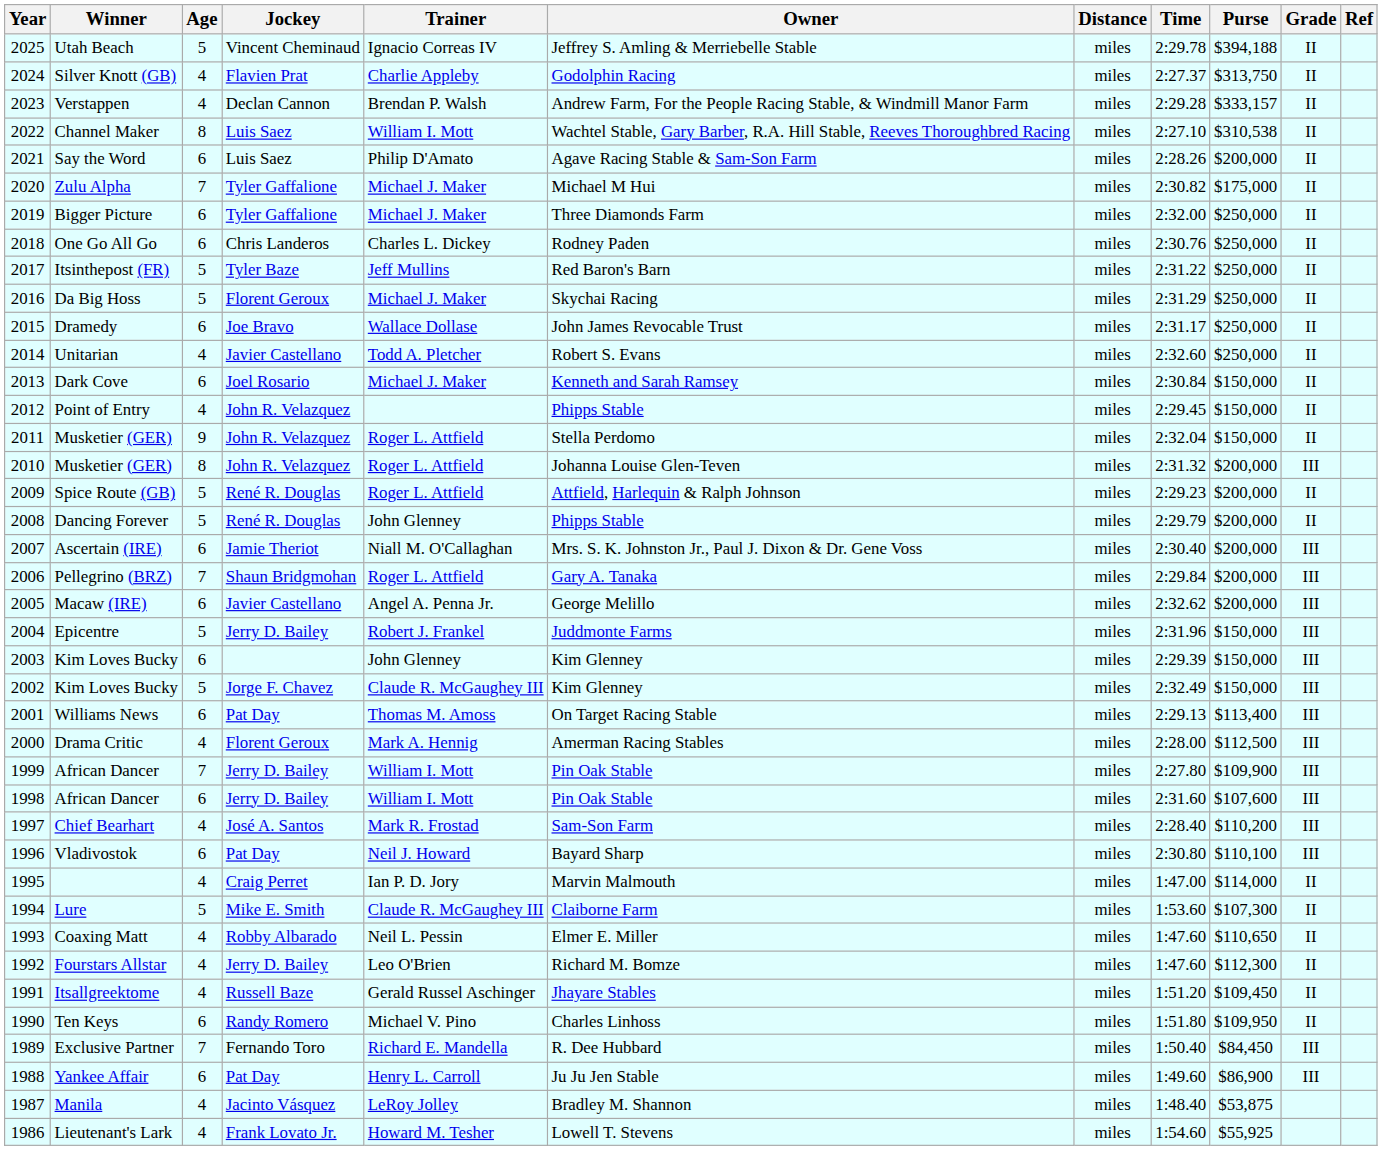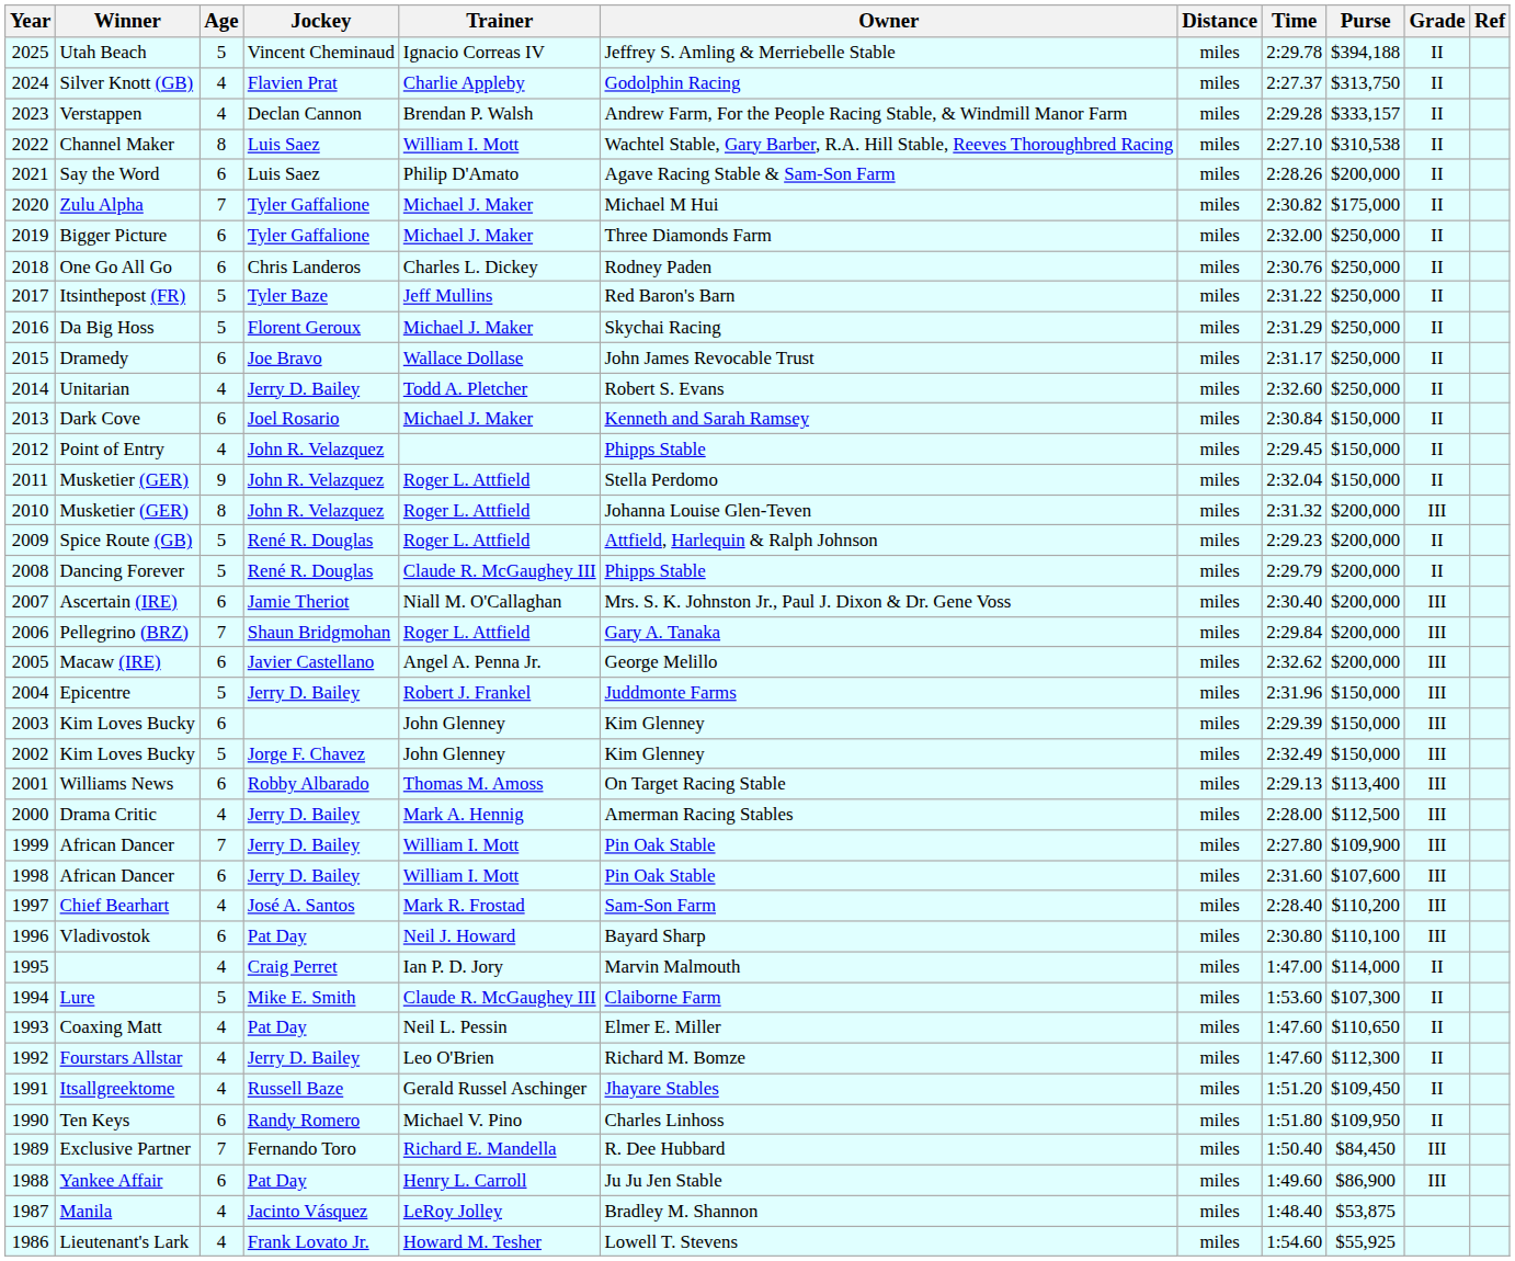Unitarian | Jockey: Javier Castellano -> Jerry D. Bailey
Dancing Forever | Trainer: John Glenney -> Claude R. McGaughey III
2002 / Kim Loves Bucky | Trainer: Claude R. McGaughey III -> John Glenney
Williams News | Jockey: Pat Day -> Robby Albarado
Drama Critic | Jockey: Florent Geroux -> Jerry D. Bailey
Coaxing Matt | Jockey: Robby Albarado -> Pat Day
